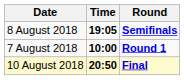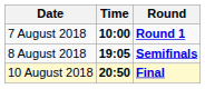rows swapped: 7 August 2018 <-> 8 August 2018
